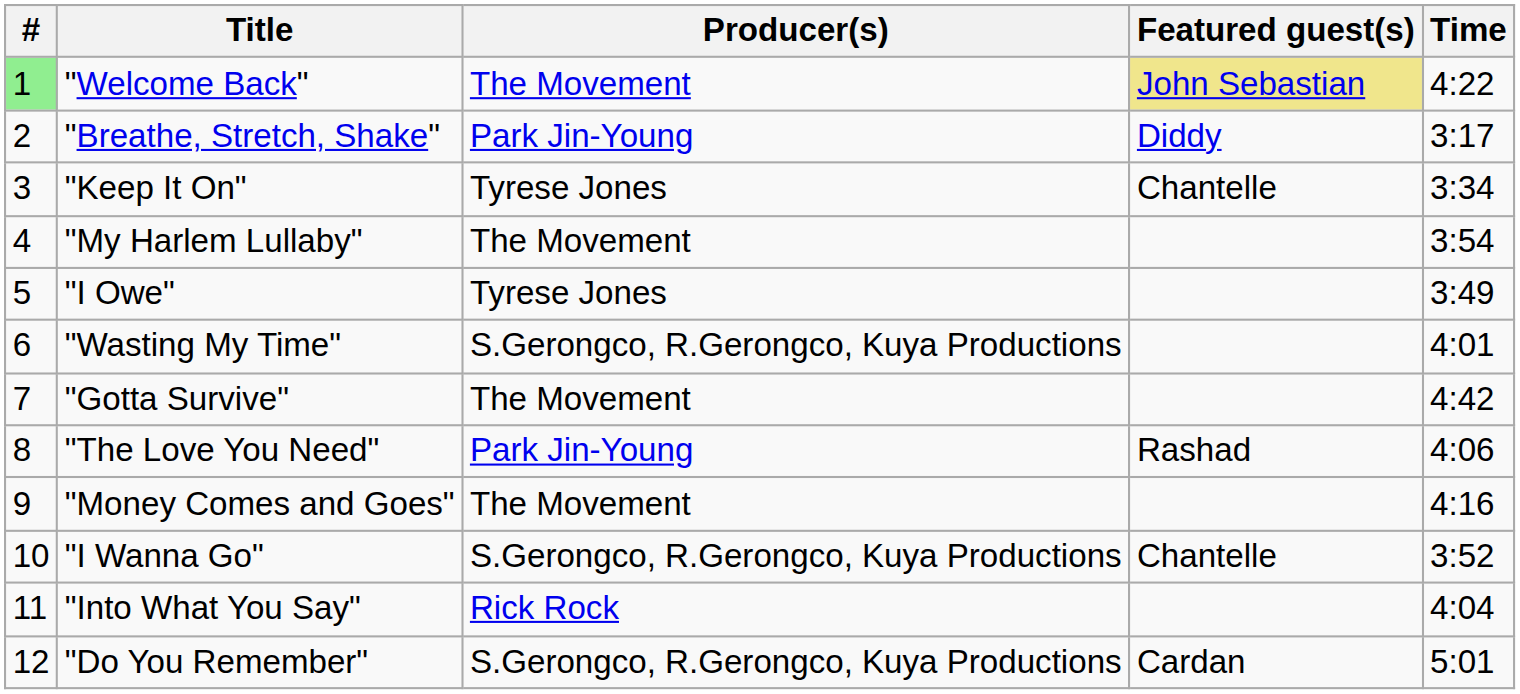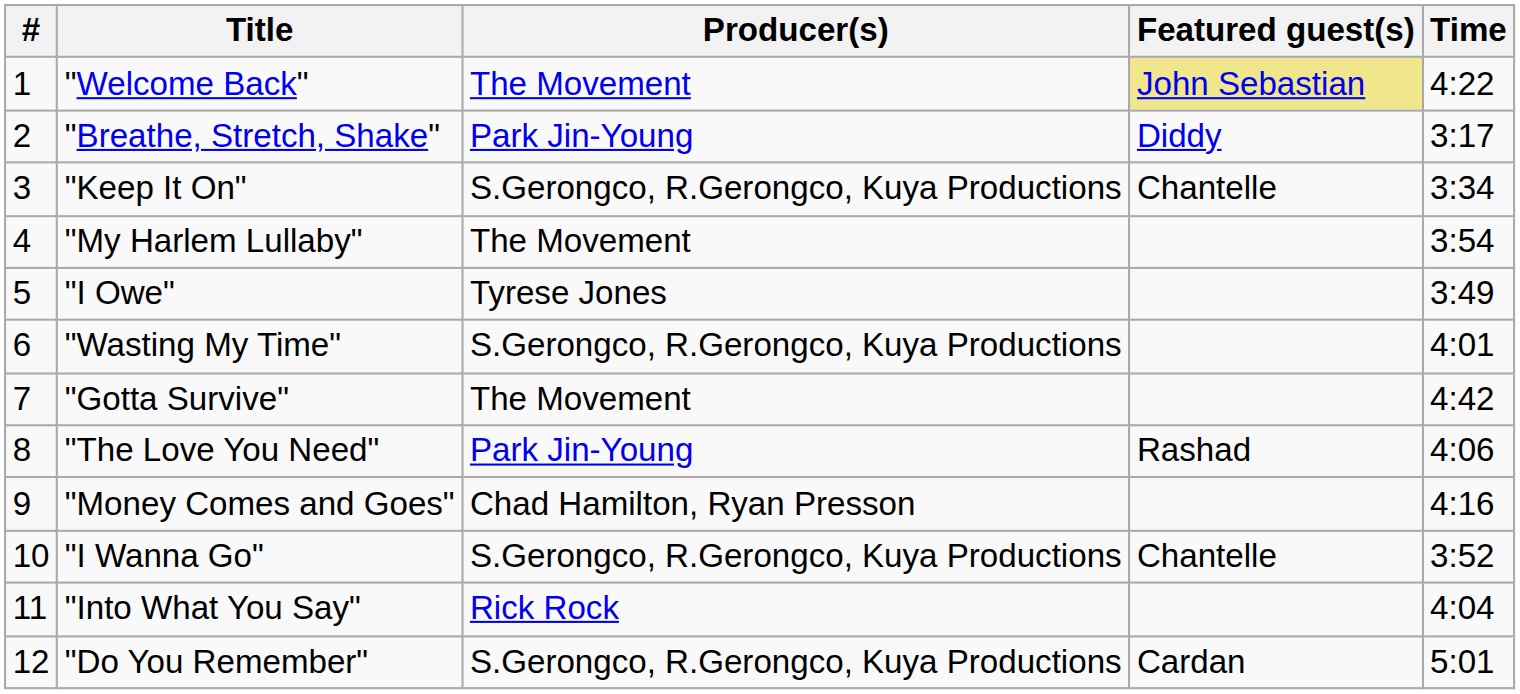"Welcome Back" | #: lightgreen background -> no background
"Keep It On" | Producer(s): Tyrese Jones -> S.Gerongco, R.Gerongco, Kuya Productions
"Money Comes and Goes" | Producer(s): The Movement -> Chad Hamilton, Ryan Presson
